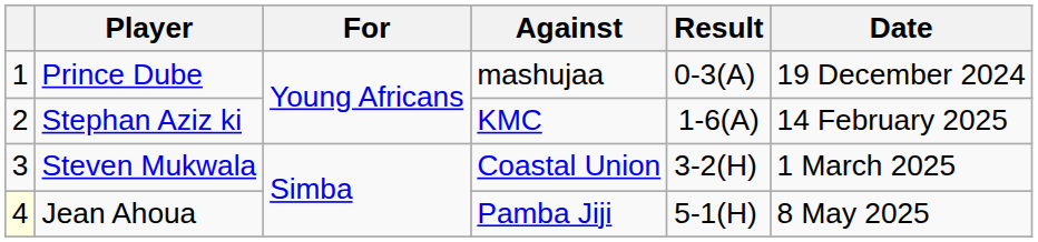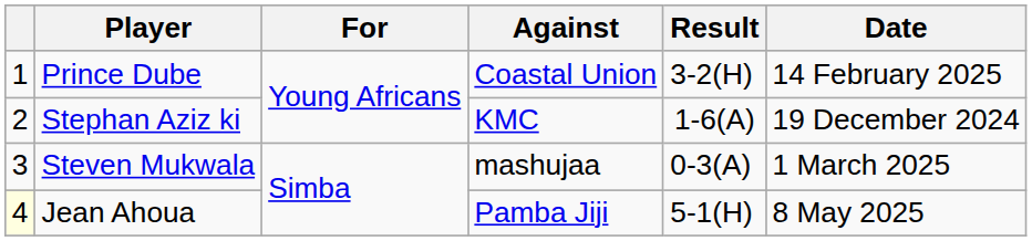Prince Dube | Against: mashujaa -> Coastal Union
Prince Dube | Result: 0-3(A) -> 3-2(H)
Prince Dube | Date: 19 December 2024 -> 14 February 2025
Stephan Aziz ki | Date: 14 February 2025 -> 19 December 2024
Steven Mukwala | Against: Coastal Union -> mashujaa
Steven Mukwala | Result: 3-2(H) -> 0-3(A)
